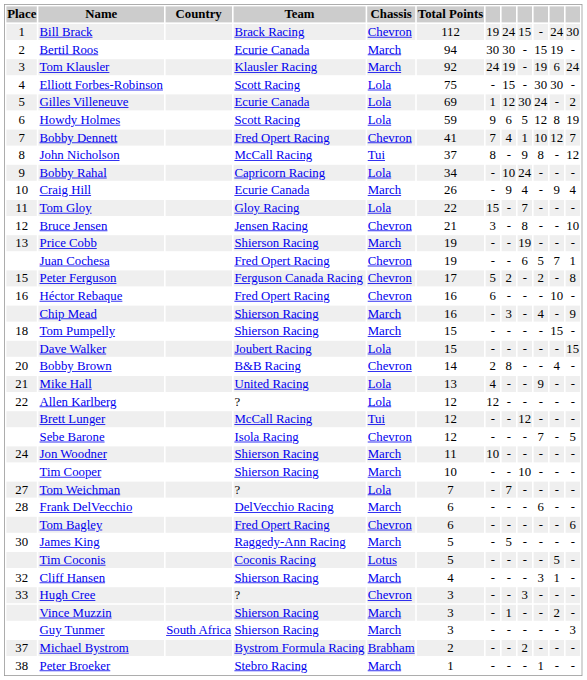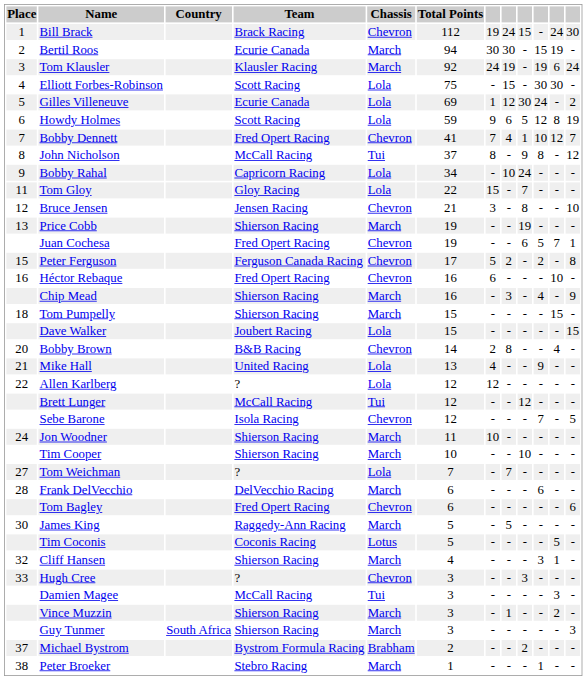- row: 10 | Craig Hill | Ecurie Canada | March | 26 | - | 9 | 4 | - | 9 | 4
+ row: Damien Magee | McCall Racing | Tui | 3 | - | - | - | - | 3 | -
